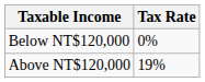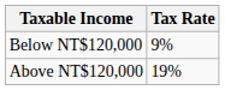Below NT$120,000 | Tax Rate: 0% -> 9%
